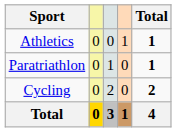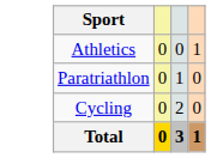- column: Total | 1 | 1 | 2 | 4
